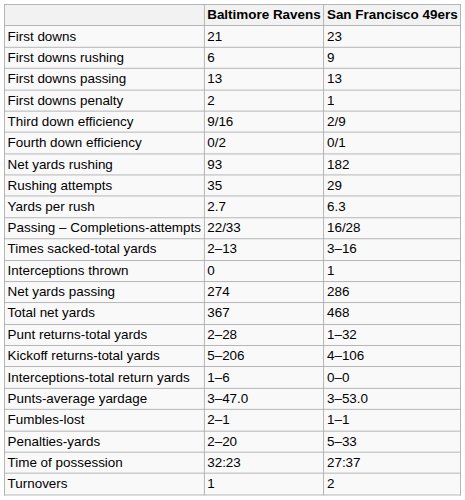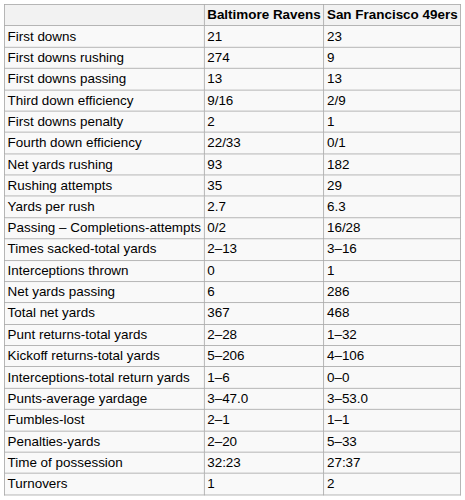First downs rushing | Baltimore Ravens: 6 -> 274
rows swapped: First downs penalty <-> Third down efficiency
Fourth down efficiency | Baltimore Ravens: 0/2 -> 22/33
Passing – Completions-attempts | Baltimore Ravens: 22/33 -> 0/2
Net yards passing | Baltimore Ravens: 274 -> 6
